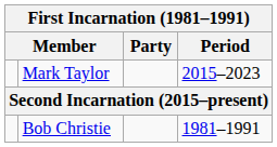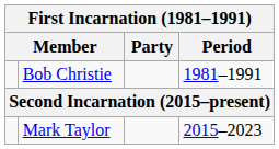rows swapped: Bob Christie <-> Mark Taylor
